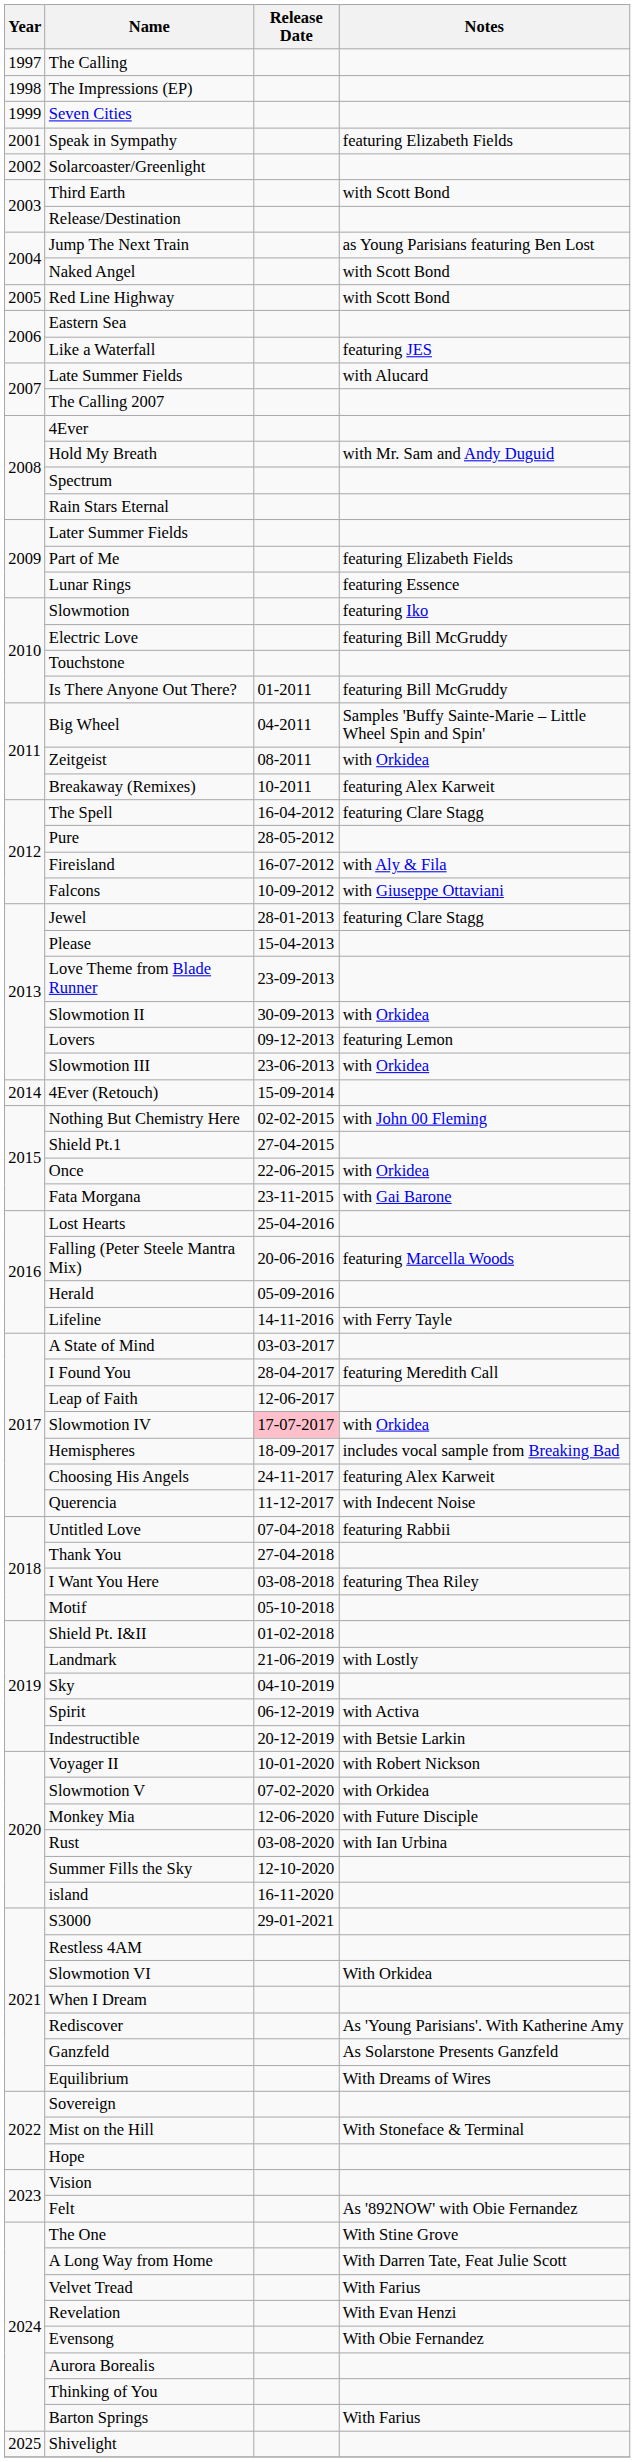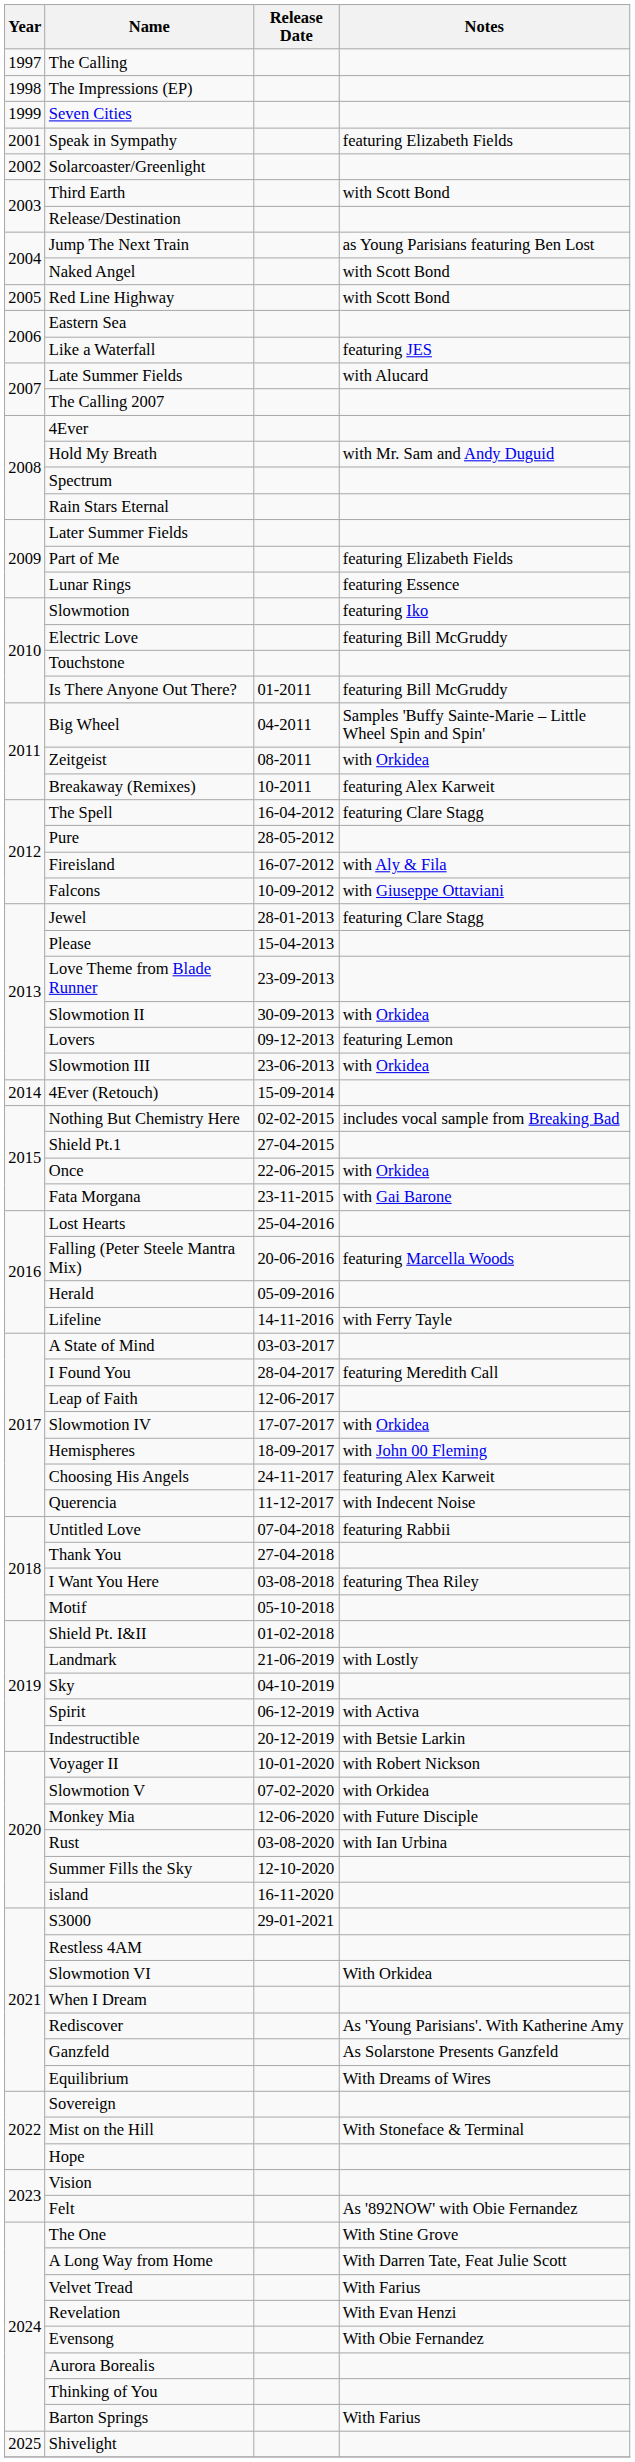Nothing But Chemistry Here | Notes: with John 00 Fleming -> includes vocal sample from Breaking Bad
Slowmotion IV | Release Date: pink background -> no background
Hemispheres | Notes: includes vocal sample from Breaking Bad -> with John 00 Fleming
